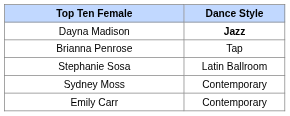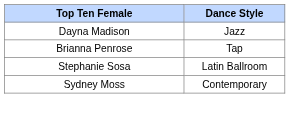Dayna Madison | Dance Style: bold -> normal
- row: Emily Carr | Contemporary
